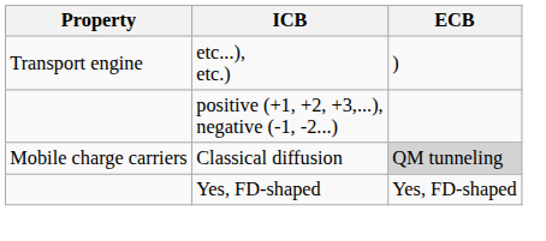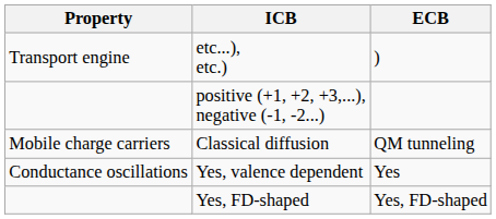Classical diffusion | ECB: lightgrey background -> no background
+ row: Conductance oscillations | Yes, valence dependent | Yes
